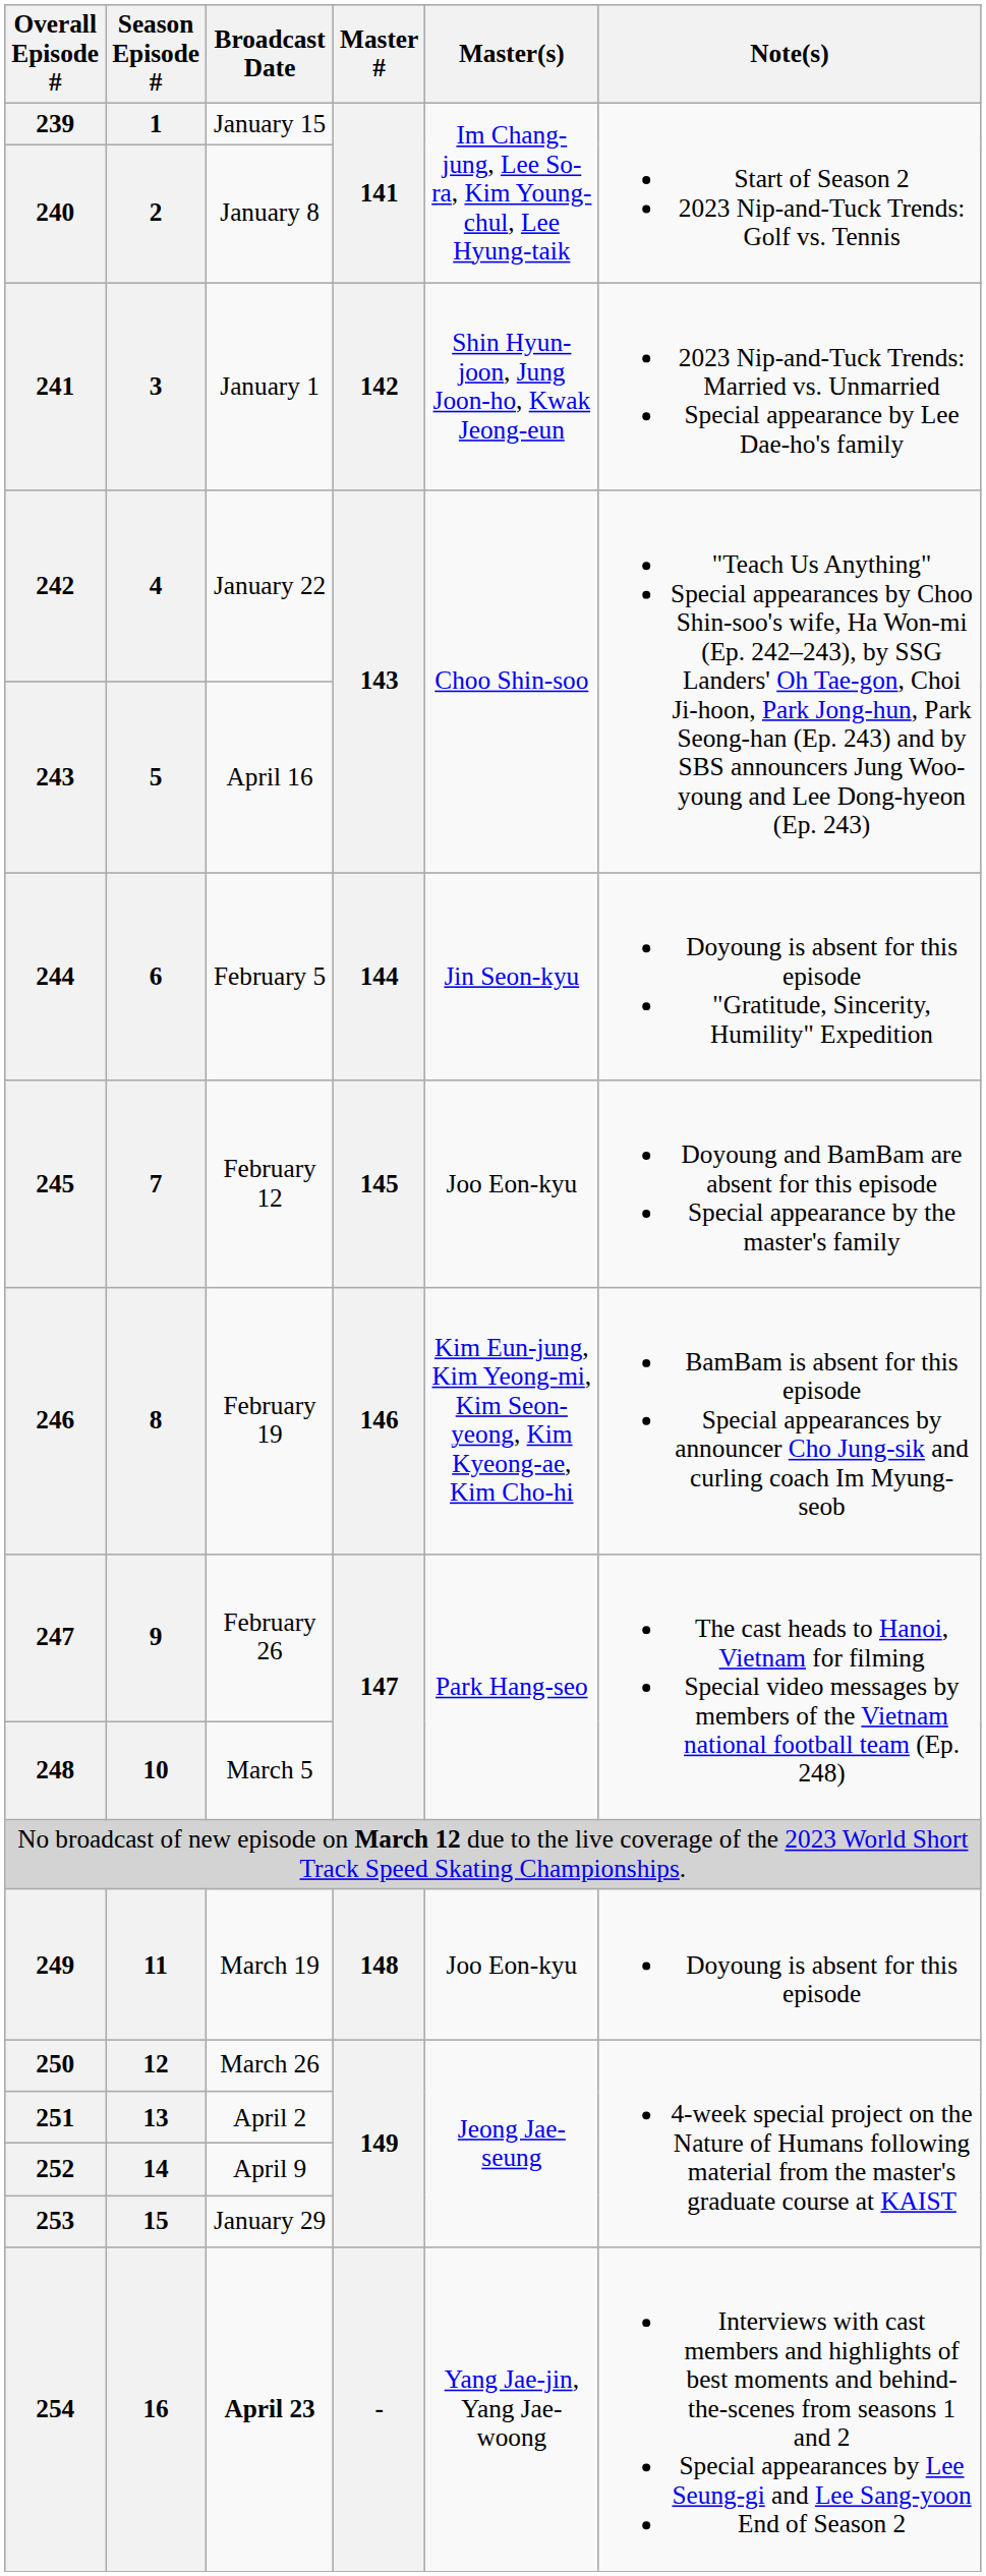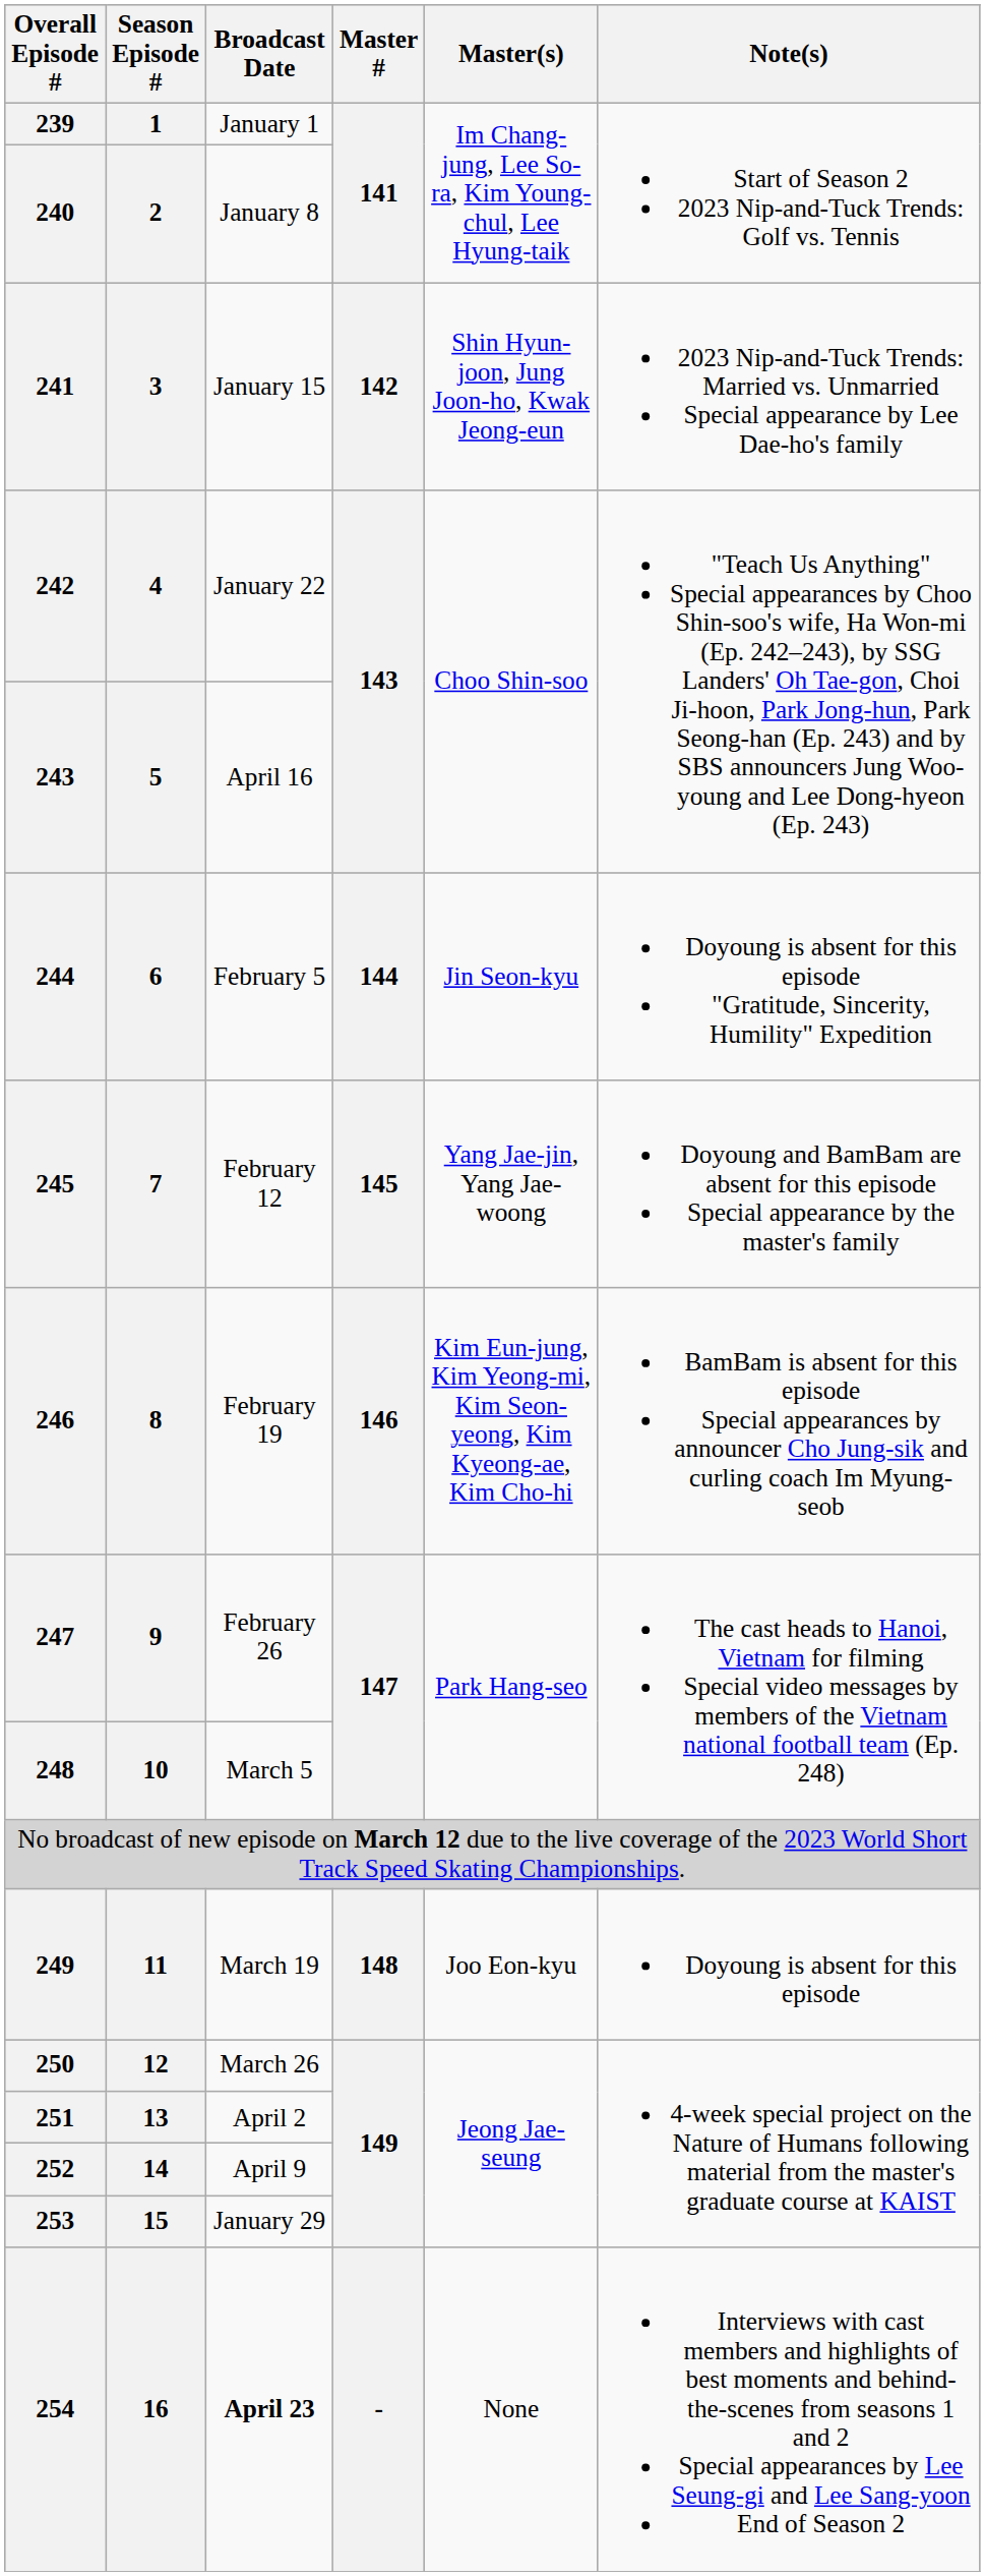239 | Broadcast Date: January 15 -> January 1
241 | Broadcast Date: January 1 -> January 15
245 | Master(s): Joo Eon-kyu -> Yang Jae-jin, Yang Jae-woong
254 | Master(s): Yang Jae-jin, Yang Jae-woong -> None
